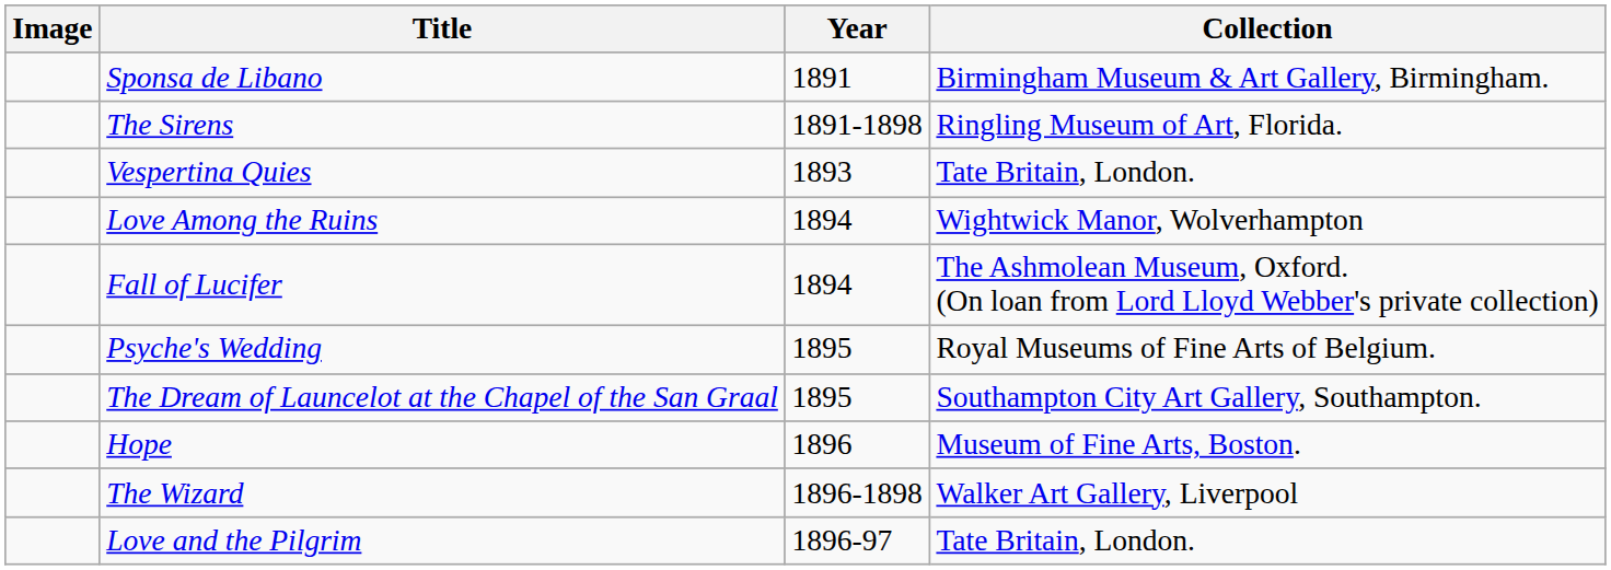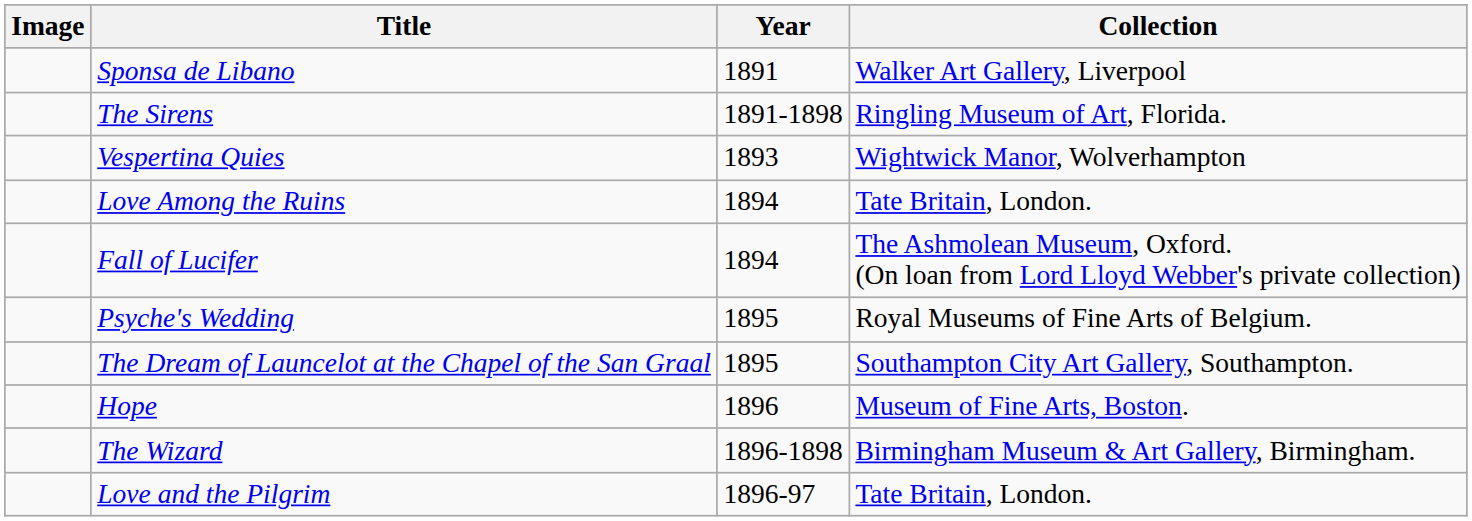Sponsa de Libano | Collection: Birmingham Museum & Art Gallery, Birmingham. -> Walker Art Gallery, Liverpool
Vespertina Quies | Collection: Tate Britain, London. -> Wightwick Manor, Wolverhampton
Love Among the Ruins | Collection: Wightwick Manor, Wolverhampton -> Tate Britain, London.
The Wizard | Collection: Walker Art Gallery, Liverpool -> Birmingham Museum & Art Gallery, Birmingham.
